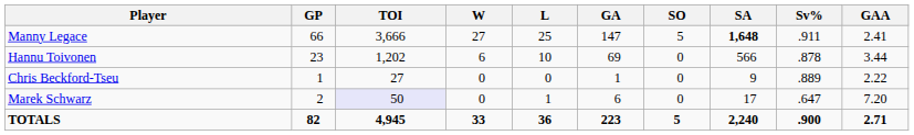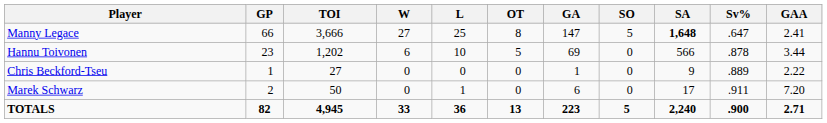+ column: OT | 8 | 5 | 0 | 0 | 13
Manny Legace | Sv%: .911 -> .647
Marek Schwarz | TOI: lavender background -> no background
Marek Schwarz | Sv%: .647 -> .911
